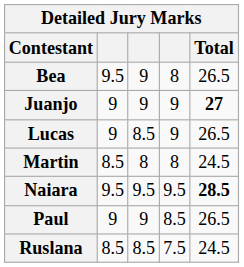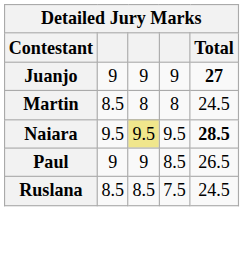- row: Bea | 9.5 | 9 | 8 | 26.5
- row: Lucas | 9 | 8.5 | 9 | 26.5
Naiara | column 3: no background -> khaki background
